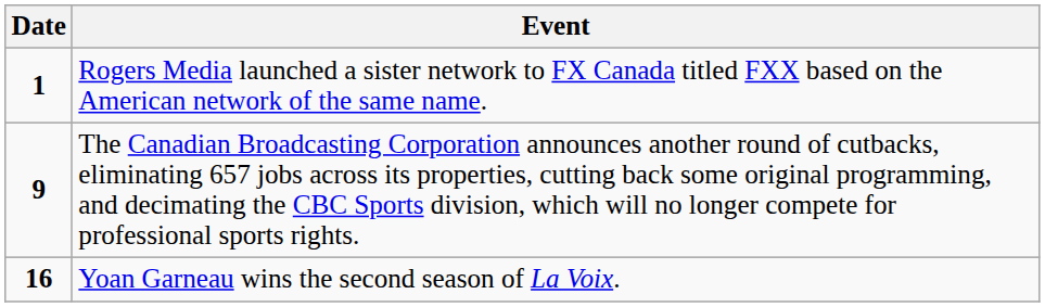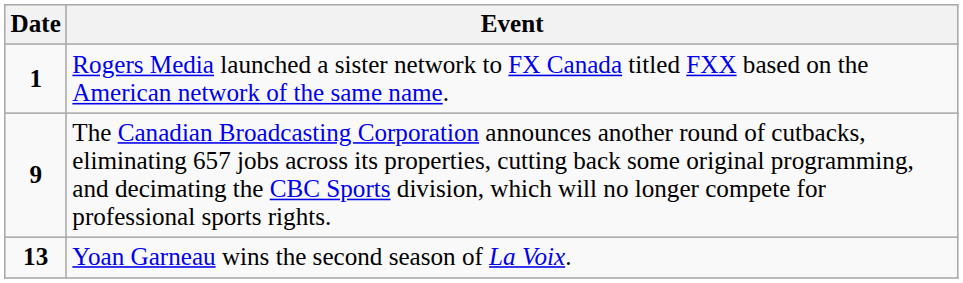Yoan Garneau wins the second season of La Voix. | Date: 16 -> 13
